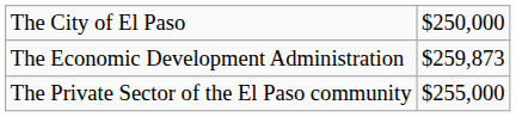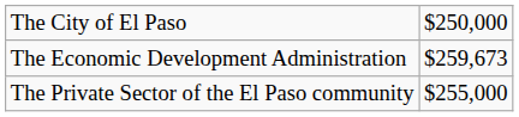The Economic Development Administration | column 2: $259,873 -> $259,673
